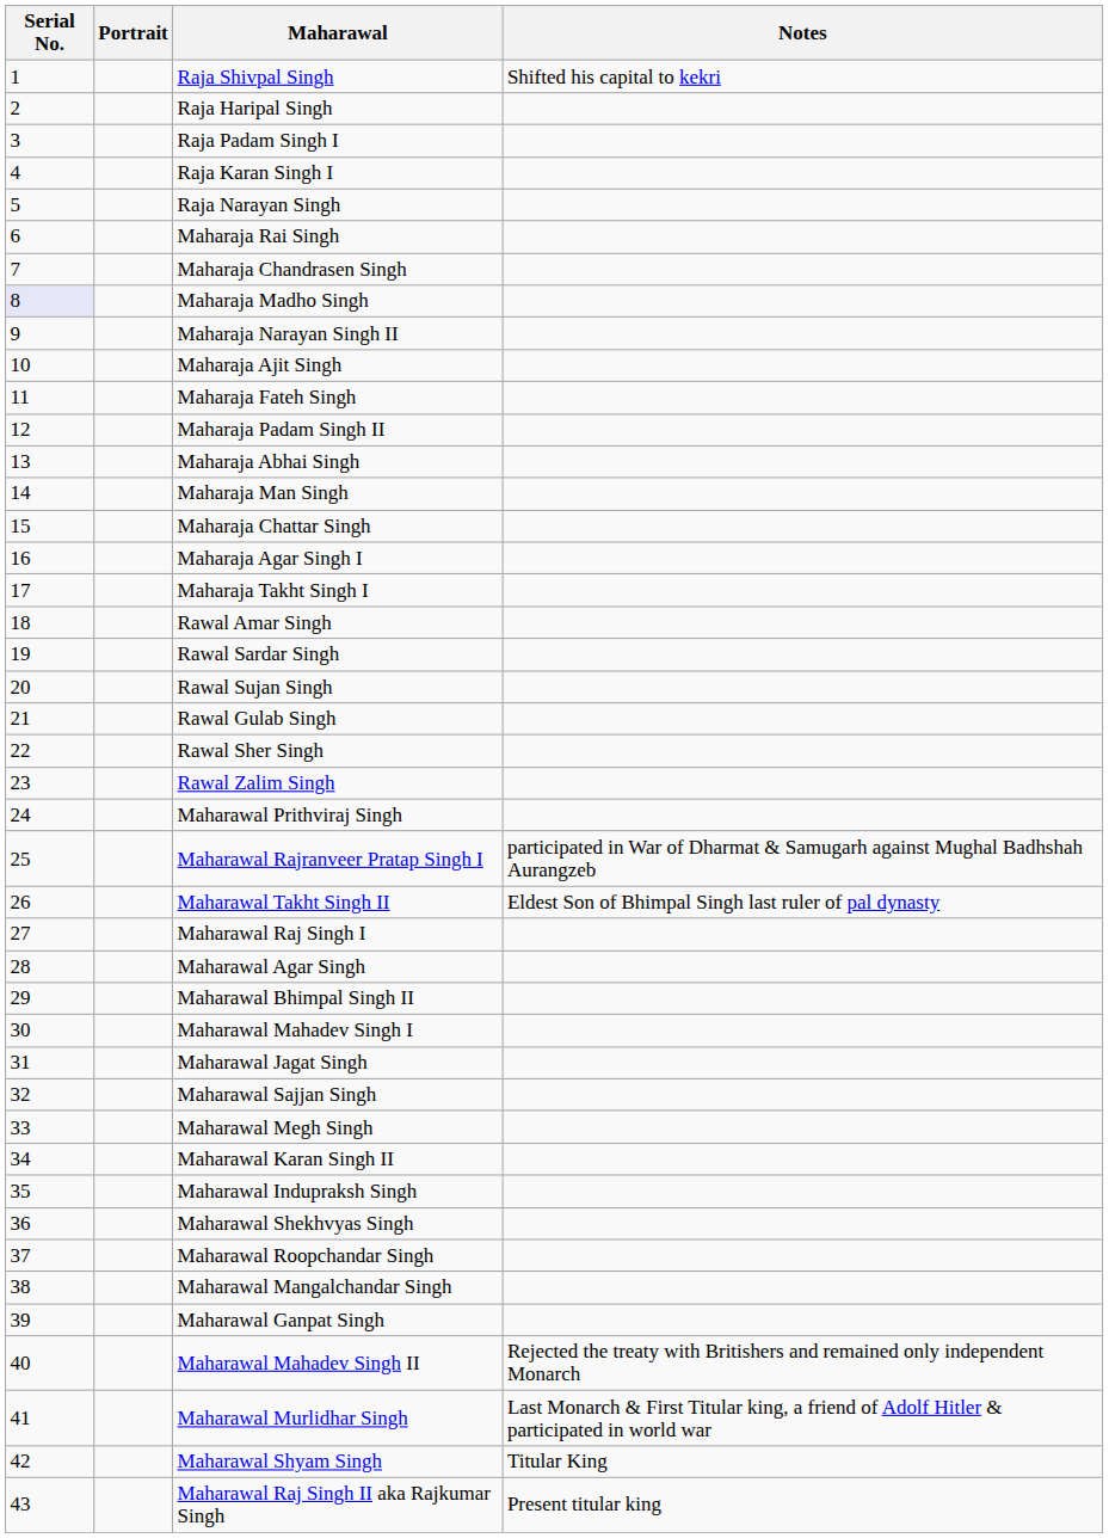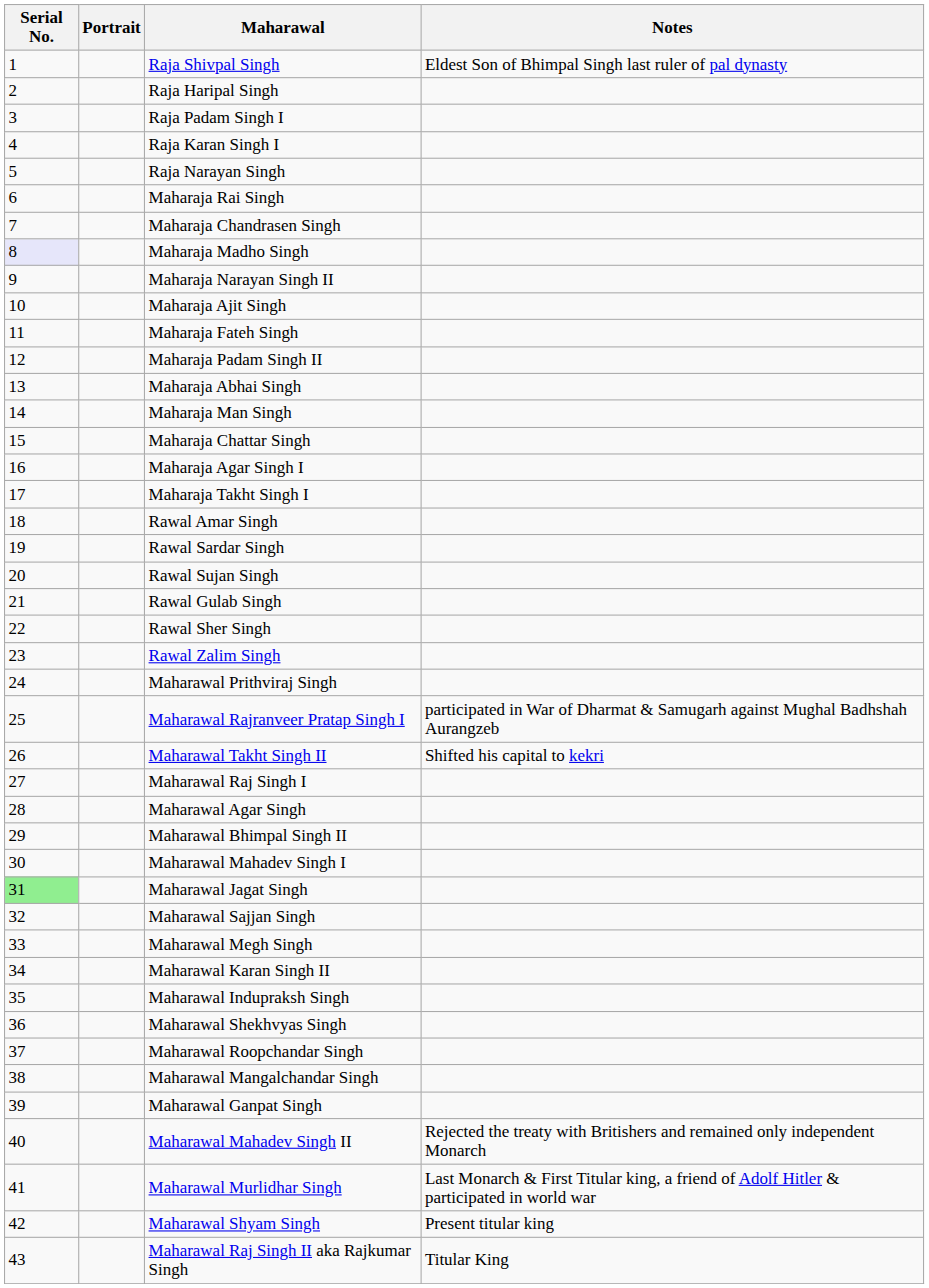Raja Shivpal Singh | Notes: Shifted his capital to kekri -> Eldest Son of Bhimpal Singh last ruler of pal dynasty
Maharawal Takht Singh II | Notes: Eldest Son of Bhimpal Singh last ruler of pal dynasty -> Shifted his capital to kekri
Maharawal Jagat Singh | Serial No.: no background -> lightgreen background
Maharawal Shyam Singh | Notes: Titular King -> Present titular king
Maharawal Raj Singh II aka Rajkumar Singh | Notes: Present titular king -> Titular King
